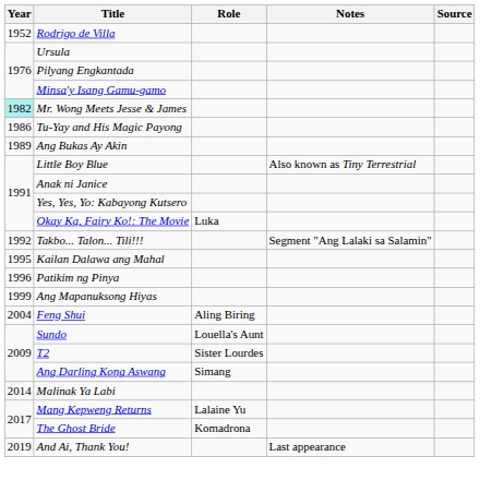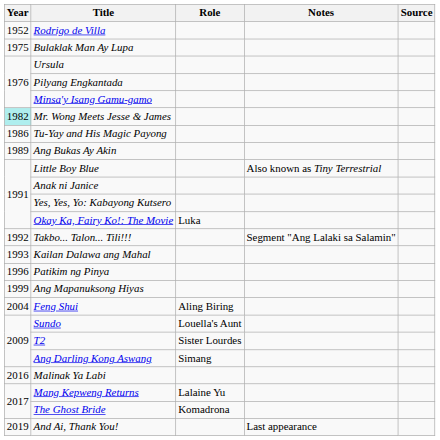+ row: 1975 | Bulaklak Man Ay Lupa
Kailan Dalawa ang Mahal | Year: 1995 -> 1993
Malinak Ya Labi | Year: 2014 -> 2016
